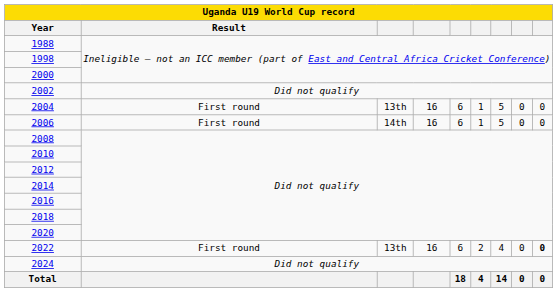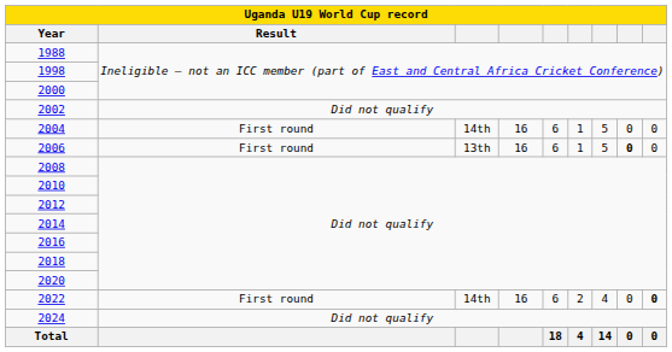2004 | column 3: 13th -> 14th
2006 | column 3: 14th -> 13th
2006 | column 8: normal -> bold
2022 | column 3: 13th -> 14th
